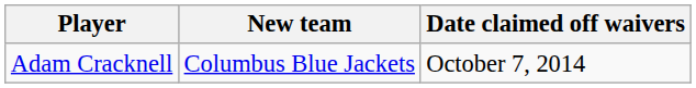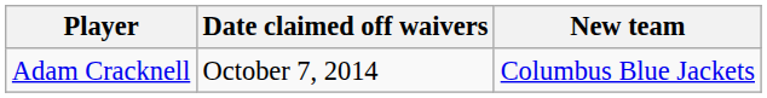columns swapped: New team <-> Date claimed off waivers
